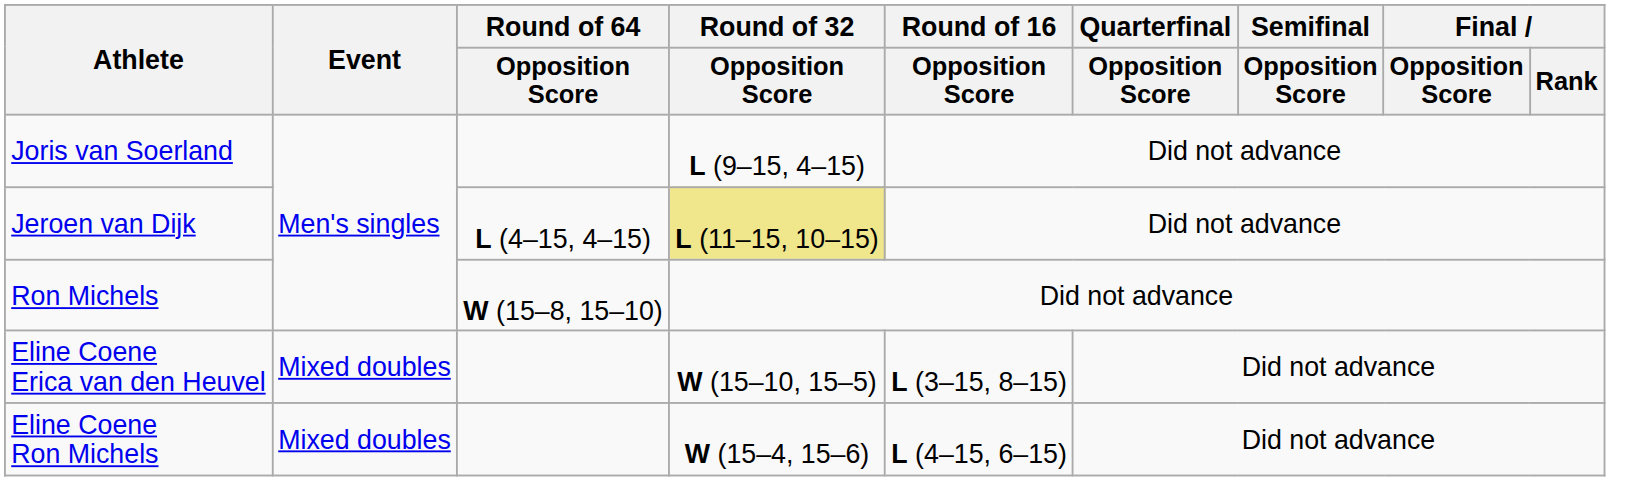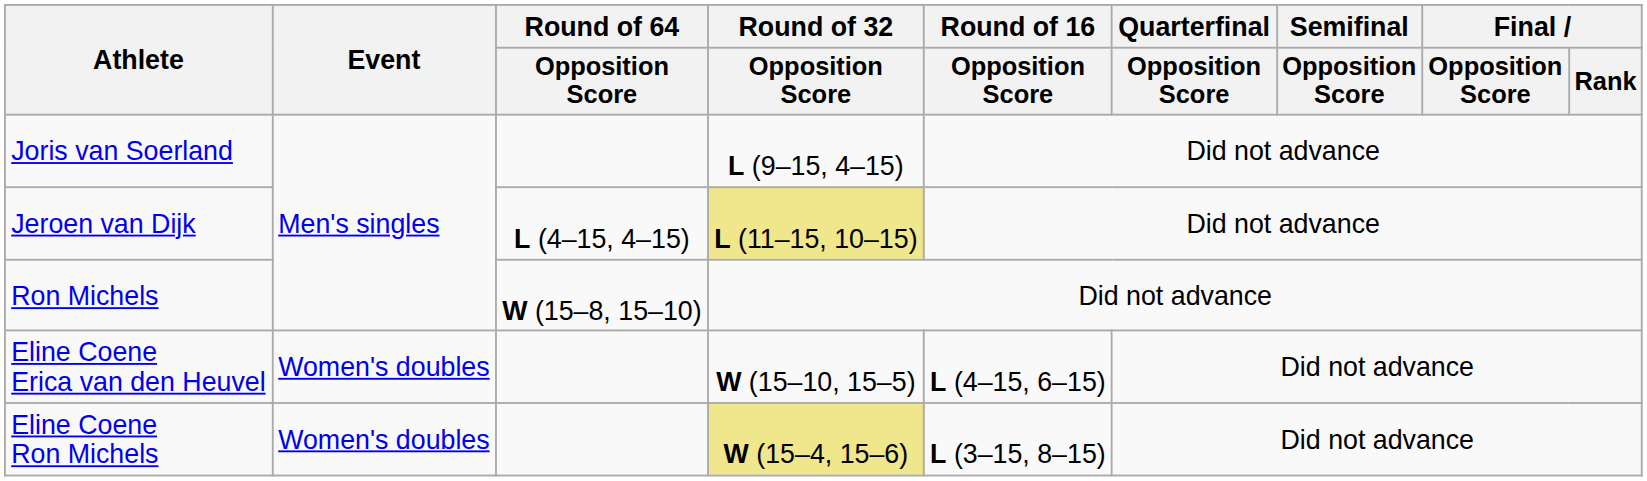Eline Coene Erica van den Heuvel | Event: Mixed doubles -> Women's doubles
Eline Coene Erica van den Heuvel | Round of 16 / Opposition Score: L (3–15, 8–15) -> L (4–15, 6–15)
Eline Coene Ron Michels | Event: Mixed doubles -> Women's doubles
Eline Coene Ron Michels | Round of 32 / Opposition Score: no background -> khaki background
Eline Coene Ron Michels | Round of 16 / Opposition Score: L (4–15, 6–15) -> L (3–15, 8–15)
